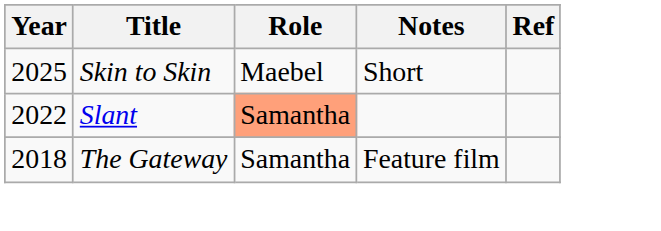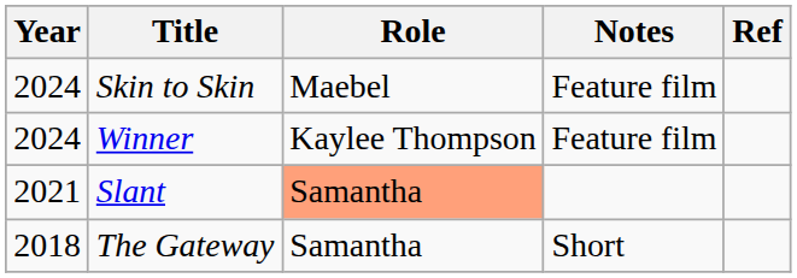Skin to Skin | Year: 2025 -> 2024
Skin to Skin | Notes: Short -> Feature film
+ row: 2024 | Winner | Kaylee Thompson | Feature film
Slant | Year: 2022 -> 2021
The Gateway | Notes: Feature film -> Short
